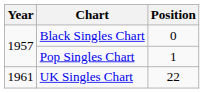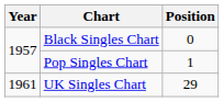UK Singles Chart | Position: 22 -> 29
